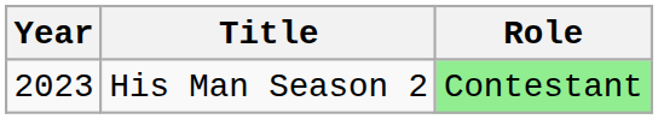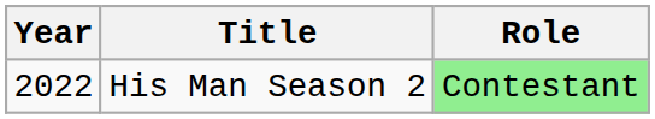His Man Season 2 | Year: 2023 -> 2022
